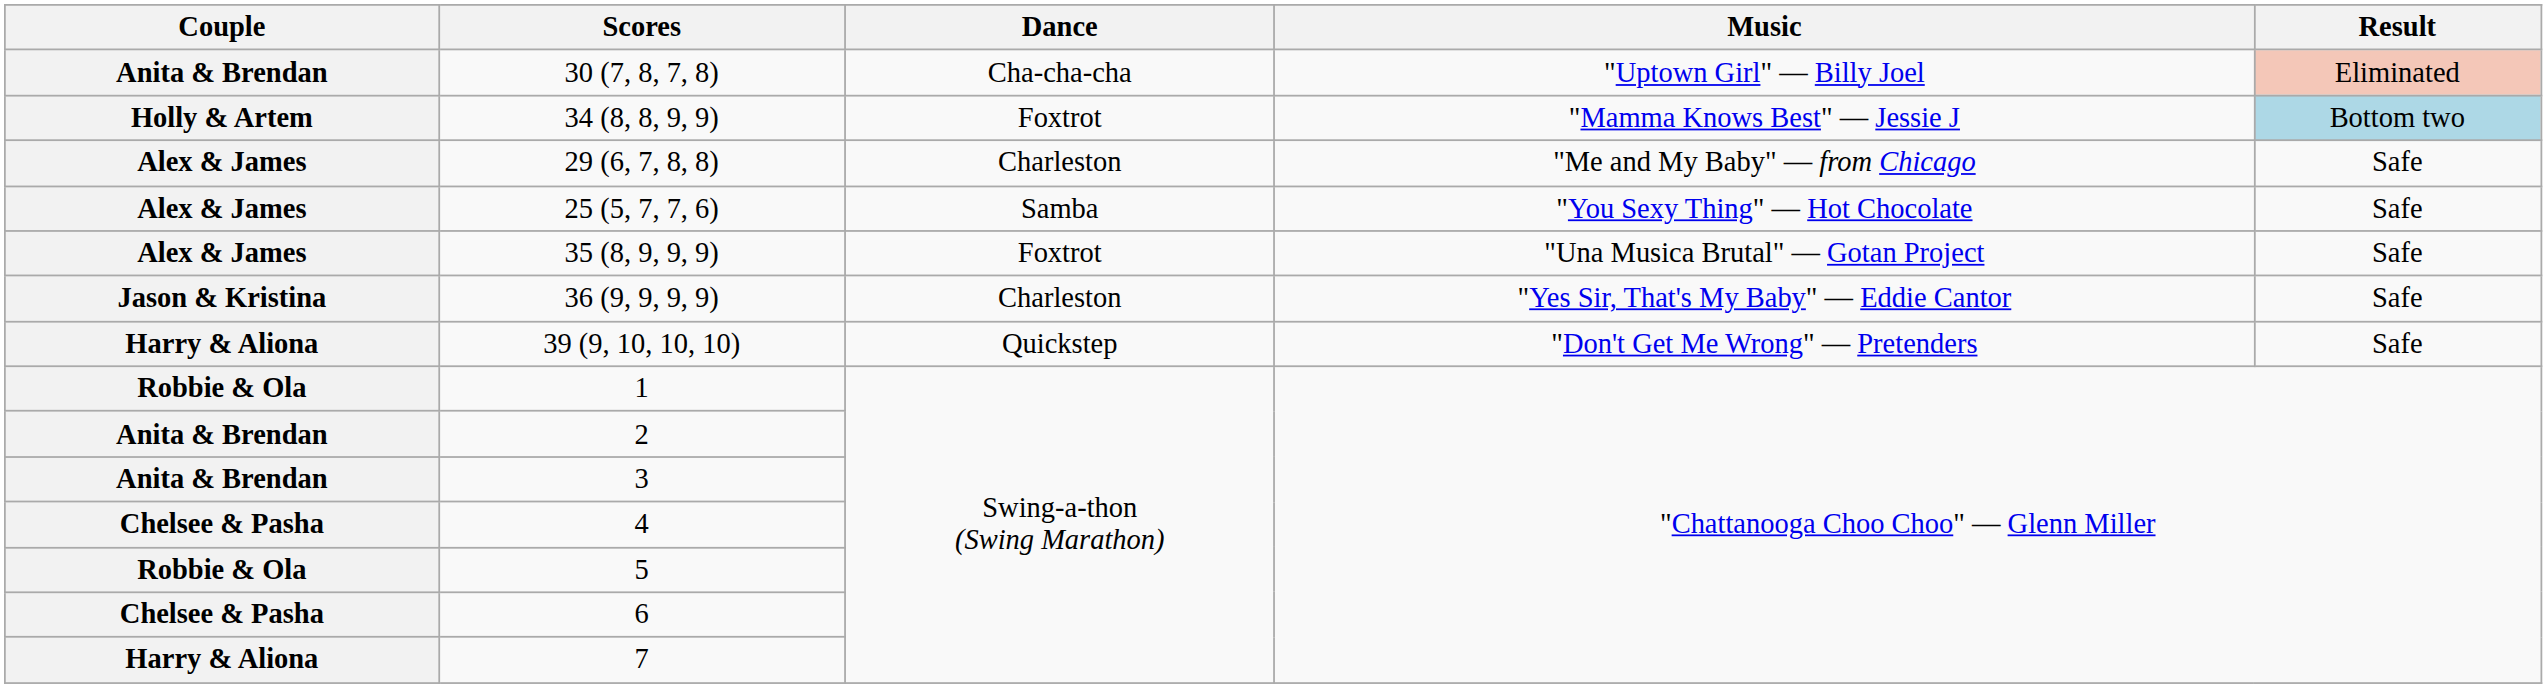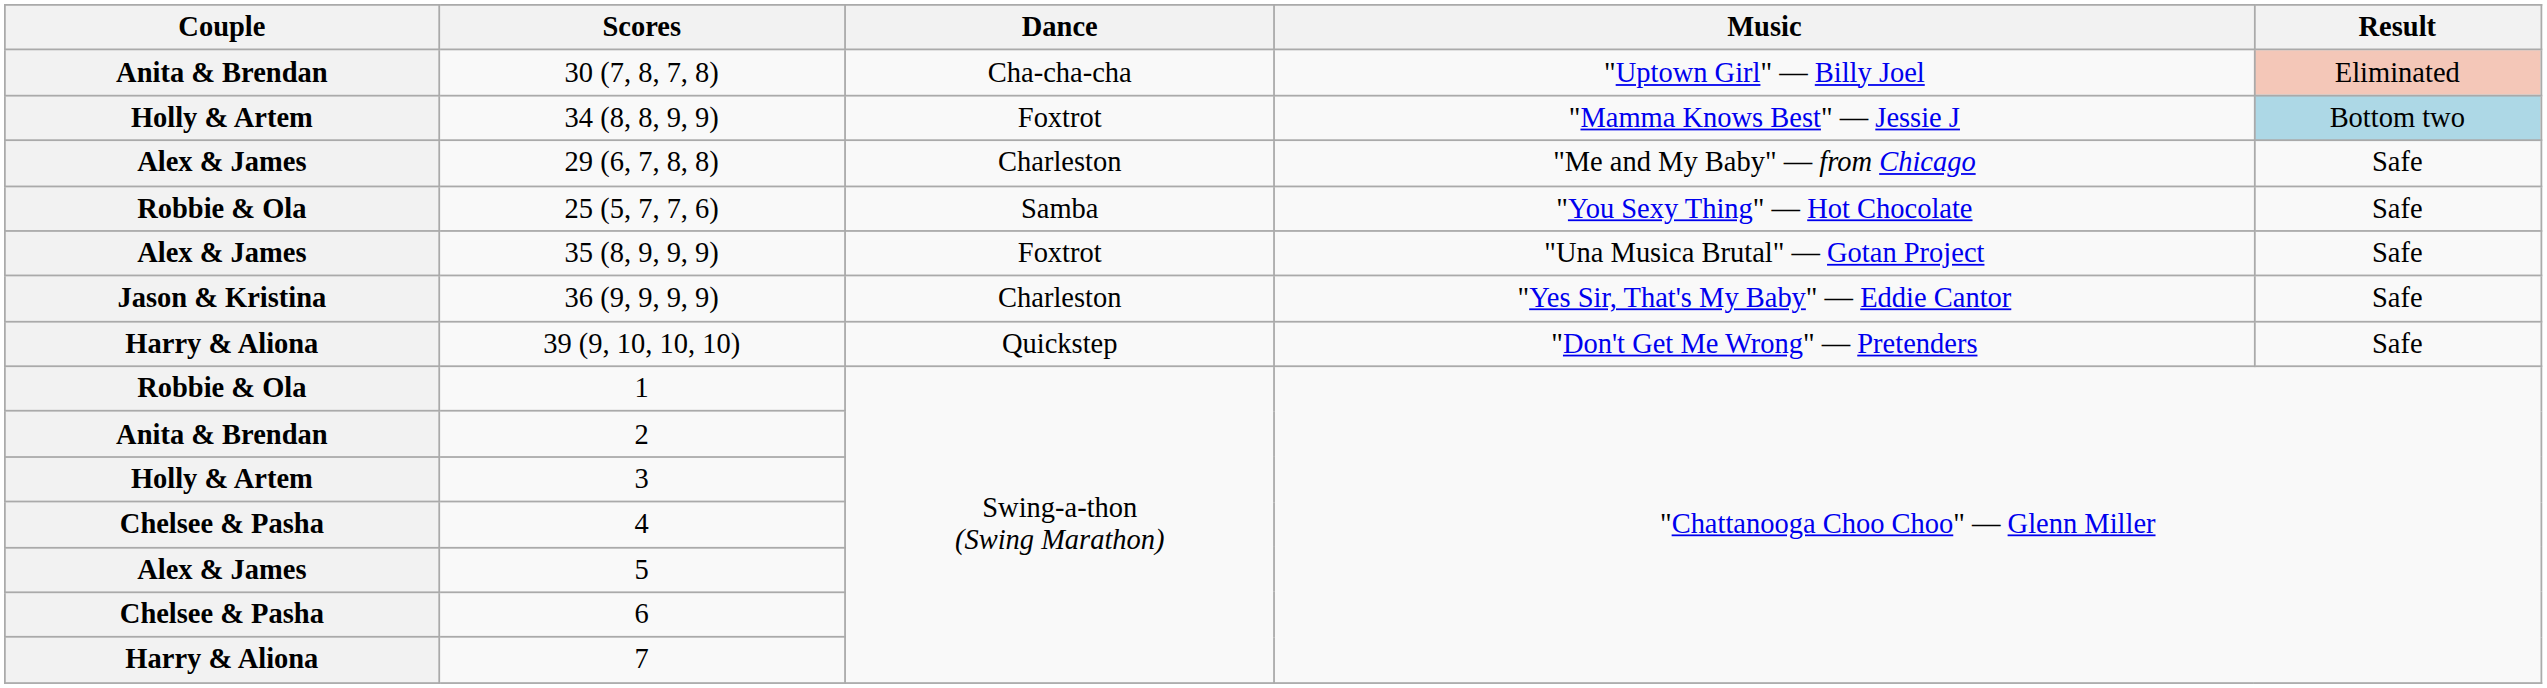25 (5, 7, 7, 6) | Couple: Alex & James -> Robbie & Ola
3 | Couple: Anita & Brendan -> Holly & Artem
5 | Couple: Robbie & Ola -> Alex & James
